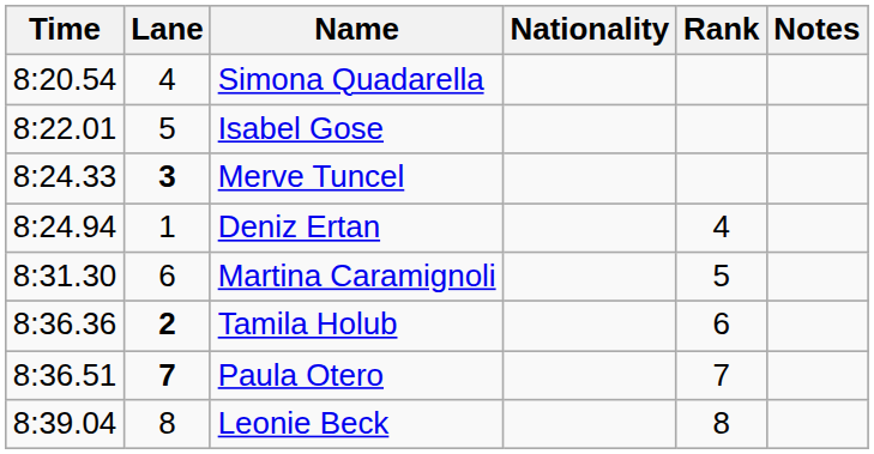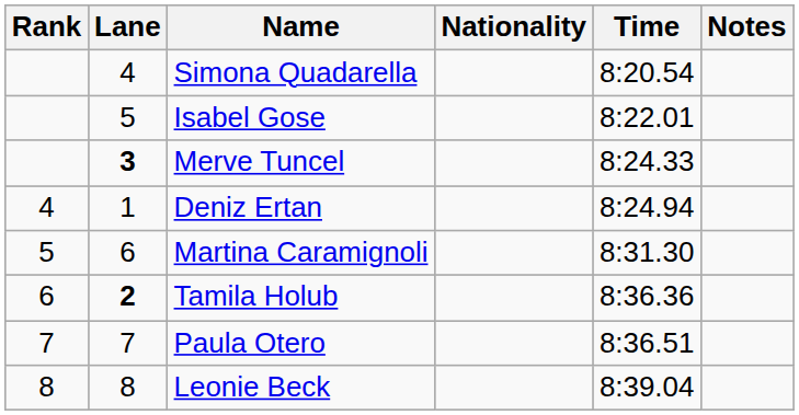columns swapped: Rank <-> Time
Paula Otero | Lane: bold -> normal
